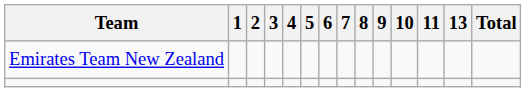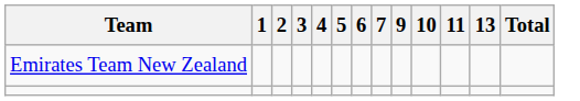- column: 8
